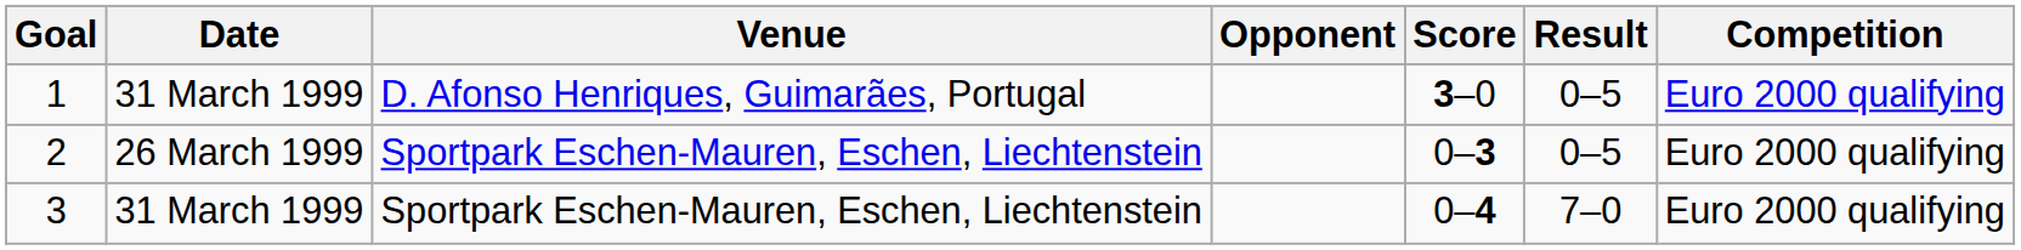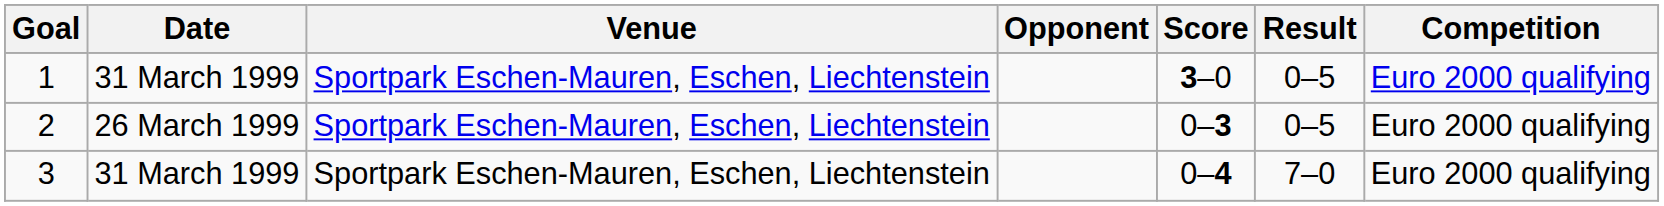1 | Venue: D. Afonso Henriques, Guimarães, Portugal -> Sportpark Eschen-Mauren, Eschen, Liechtenstein
